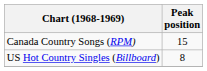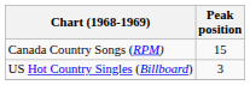US Hot Country Singles (Billboard) | Peak position: 8 -> 3
